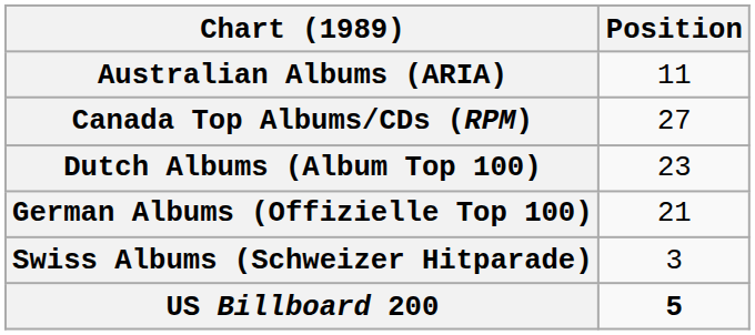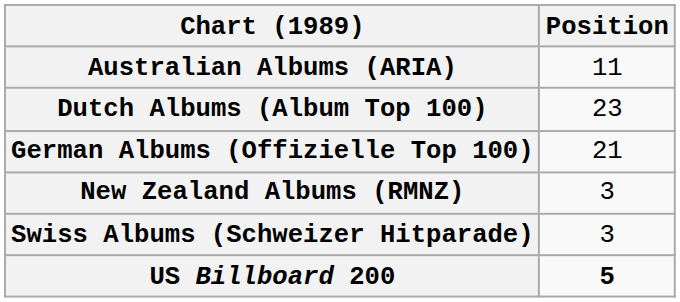- row: Canada Top Albums/CDs (RPM) | 27
+ row: New Zealand Albums (RMNZ) | 3
